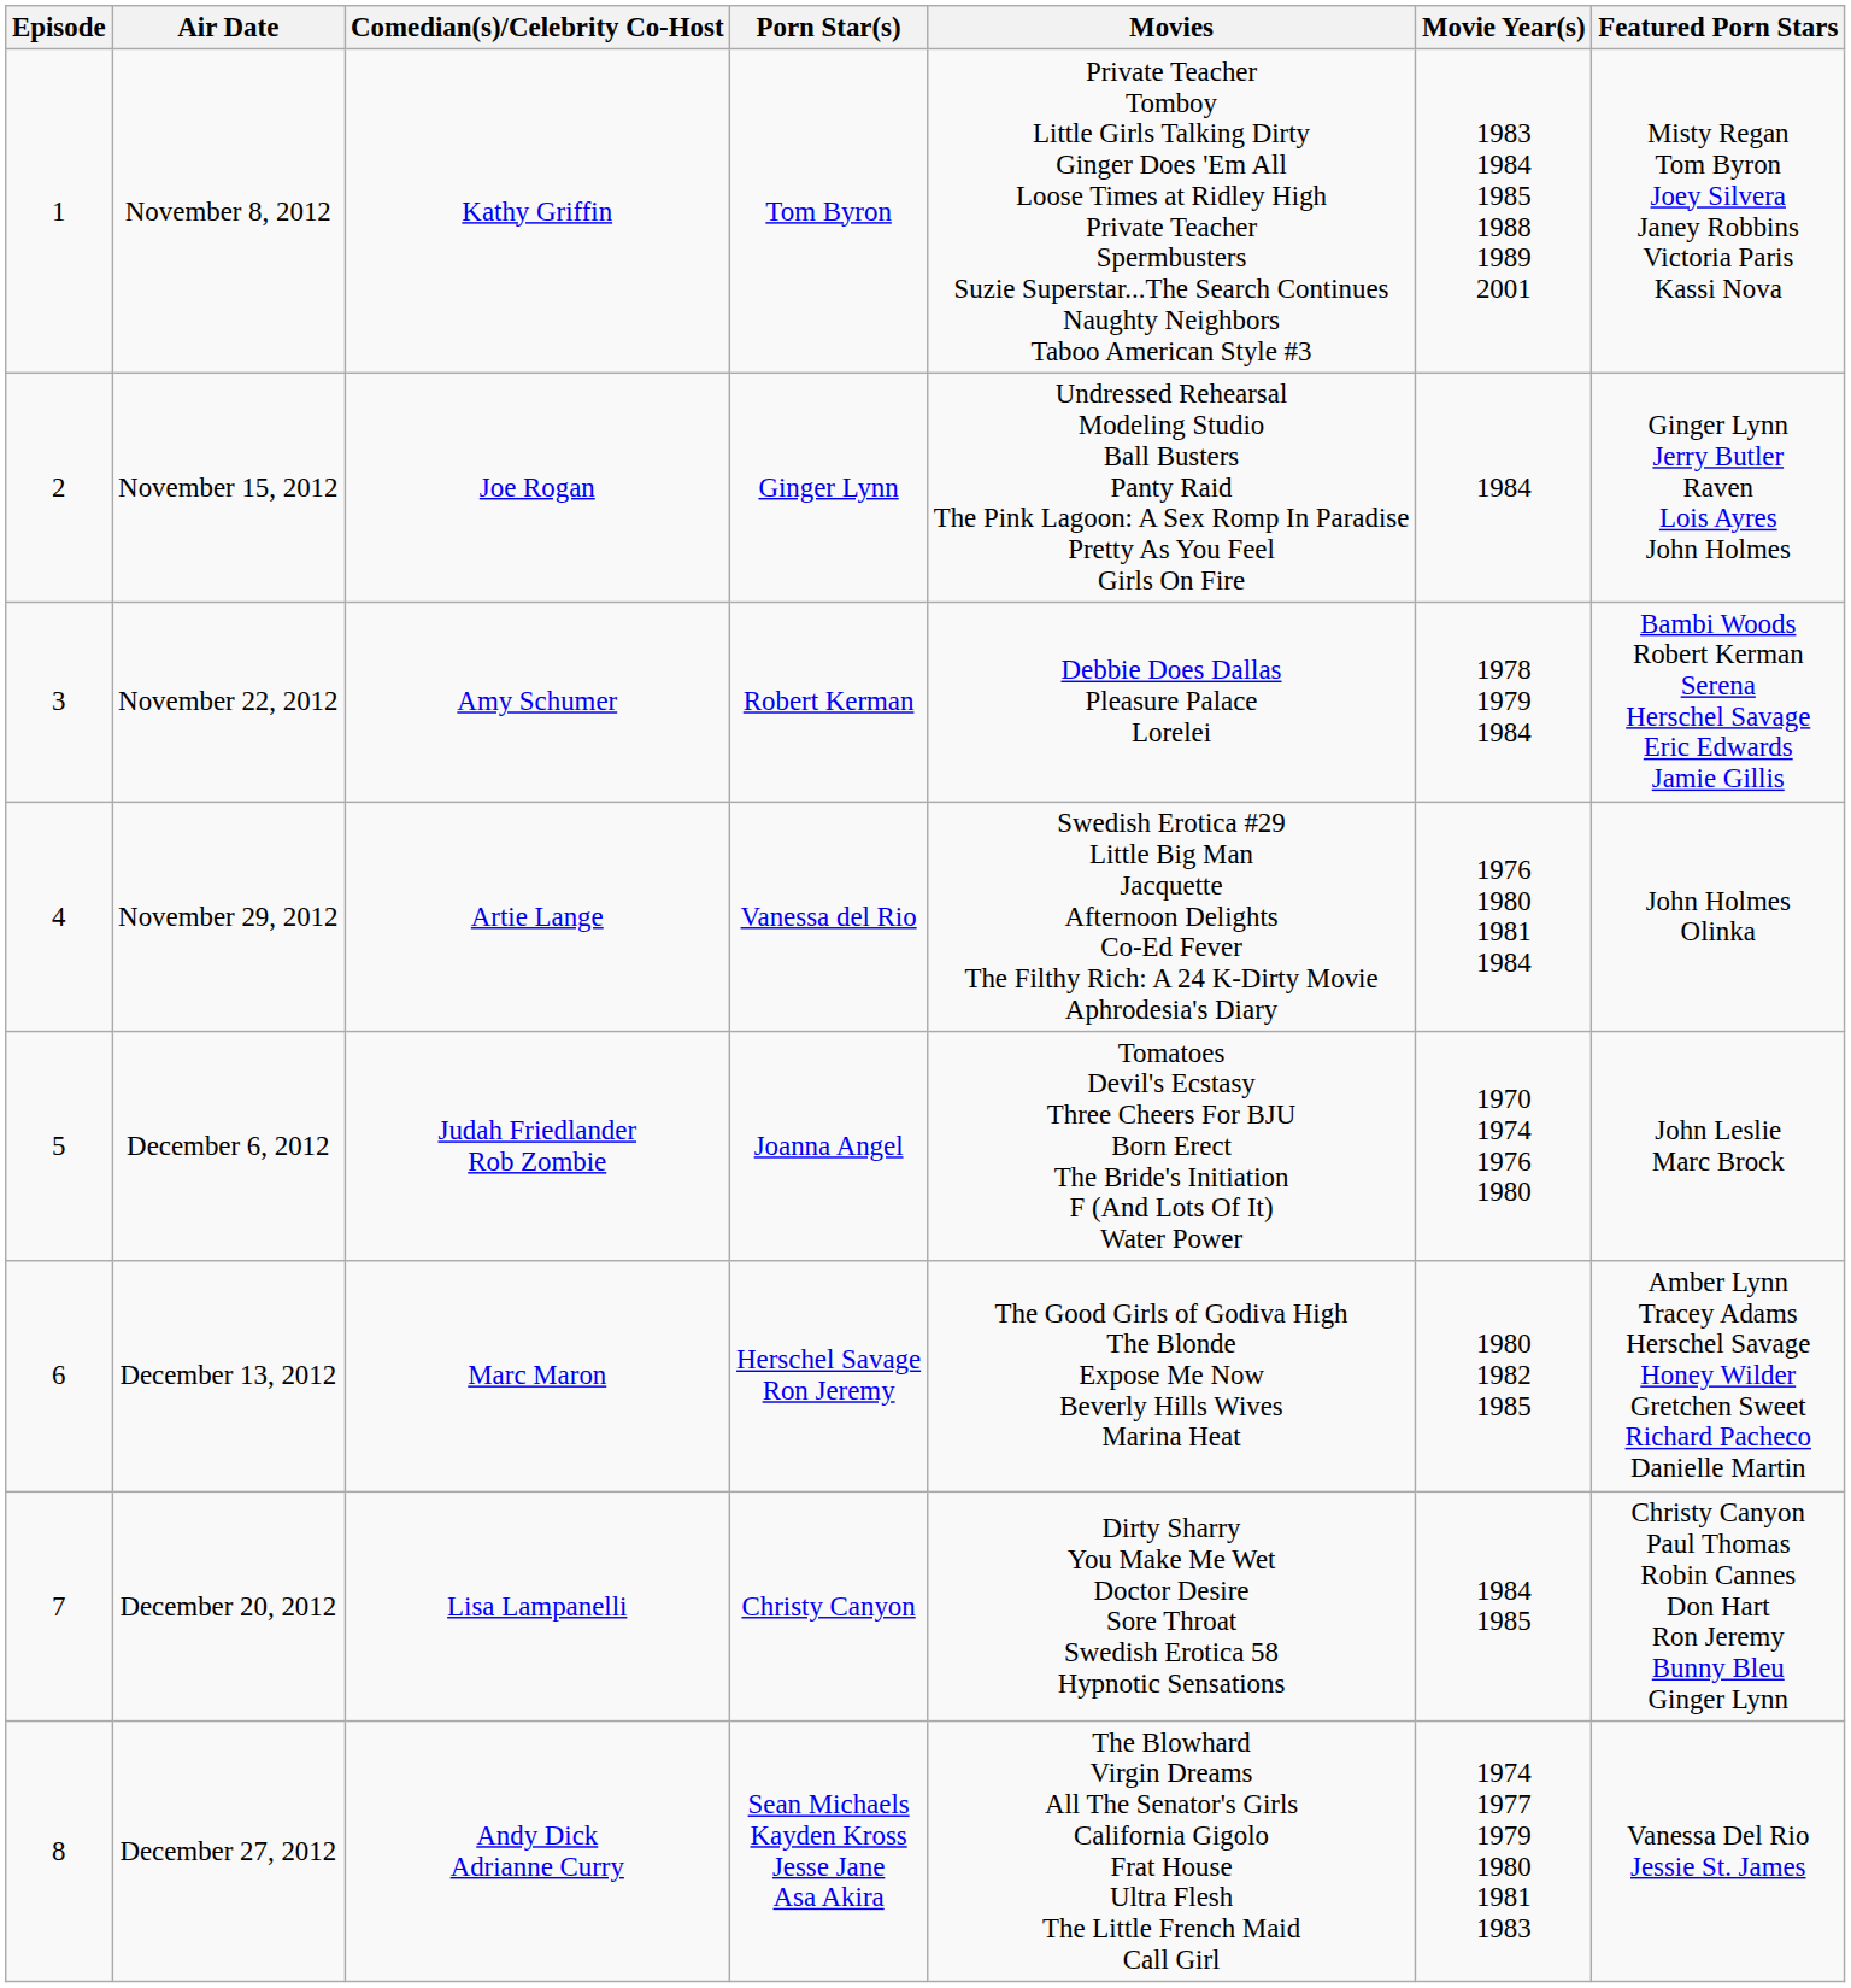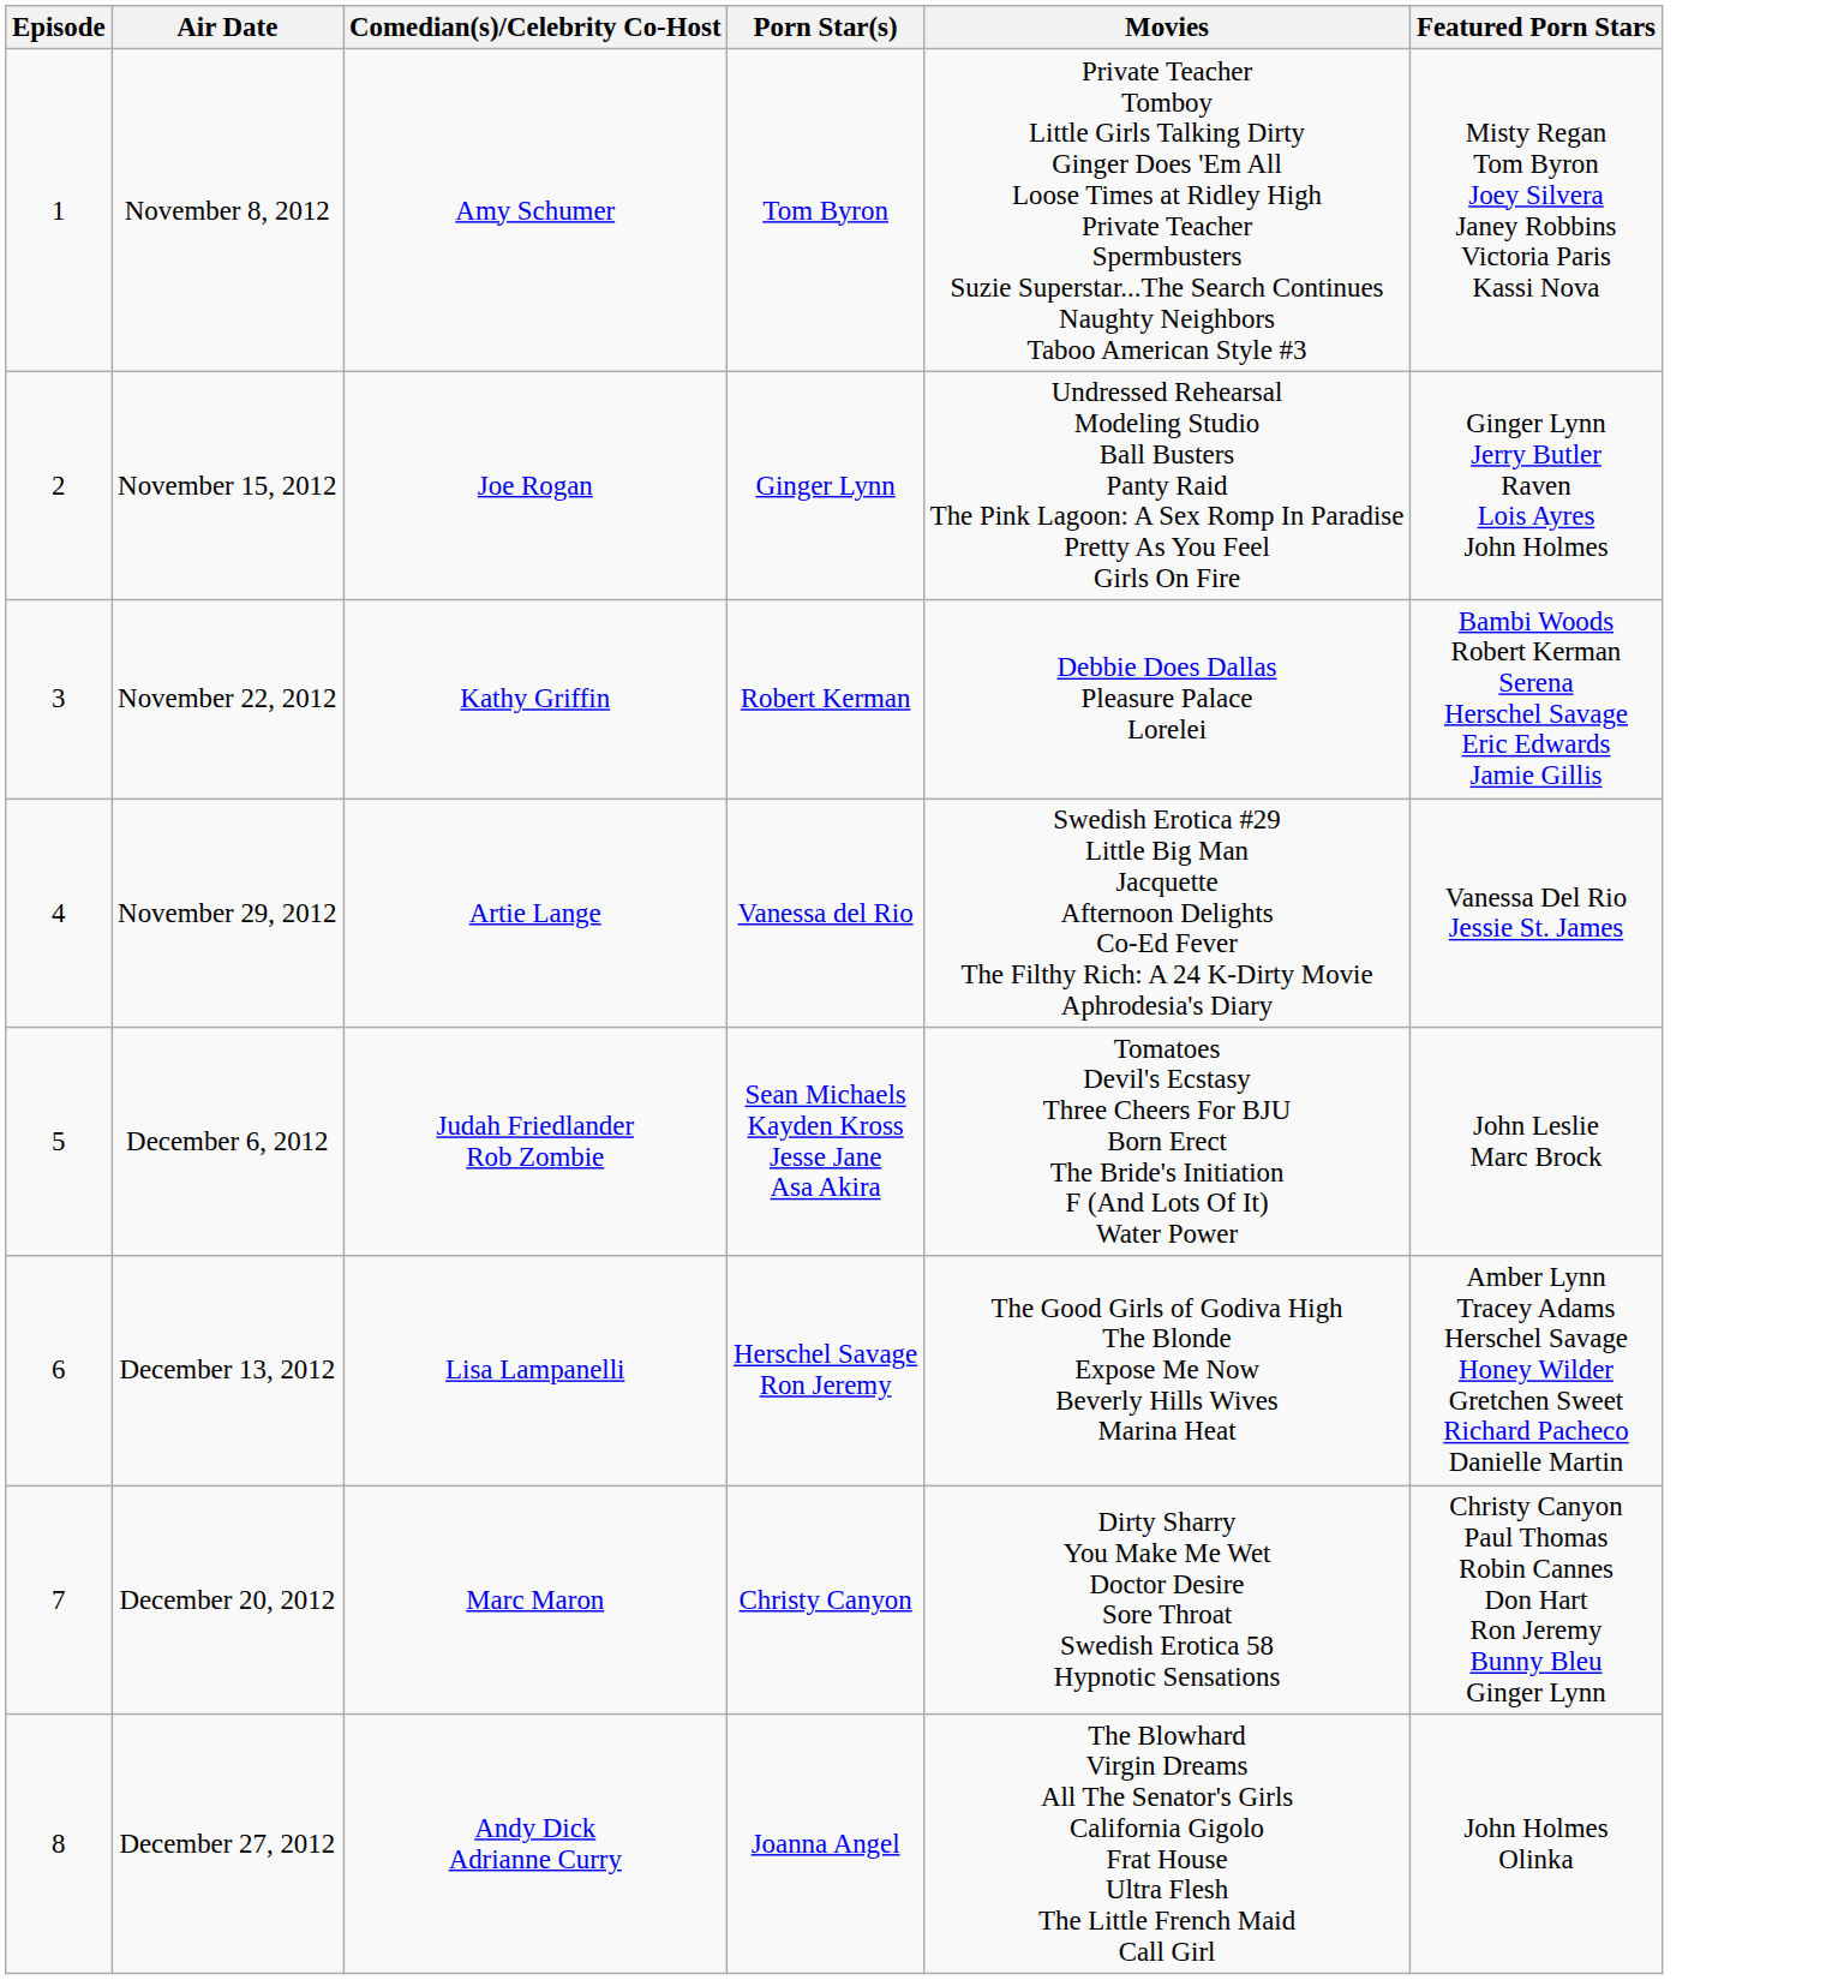- column: Movie Year(s) | 1983 1984 1985 1988 1989 2001 | 1984 | 1978 1979 1984 | 1976 1980 1981 1984 | 1970 1974 1976 1980 | 1980 1982 1985 | 1984 1985 | 1974 1977 1979 1980 1981 1983
November 8, 2012 | Comedian(s)/Celebrity Co-Host: Kathy Griffin -> Amy Schumer
November 22, 2012 | Comedian(s)/Celebrity Co-Host: Amy Schumer -> Kathy Griffin
November 29, 2012 | Featured Porn Stars: John Holmes Olinka -> Vanessa Del Rio Jessie St. James
December 6, 2012 | Porn Star(s): Joanna Angel -> Sean Michaels Kayden Kross Jesse Jane Asa Akira
December 13, 2012 | Comedian(s)/Celebrity Co-Host: Marc Maron -> Lisa Lampanelli
December 20, 2012 | Comedian(s)/Celebrity Co-Host: Lisa Lampanelli -> Marc Maron
December 27, 2012 | Porn Star(s): Sean Michaels Kayden Kross Jesse Jane Asa Akira -> Joanna Angel
December 27, 2012 | Featured Porn Stars: Vanessa Del Rio Jessie St. James -> John Holmes Olinka
